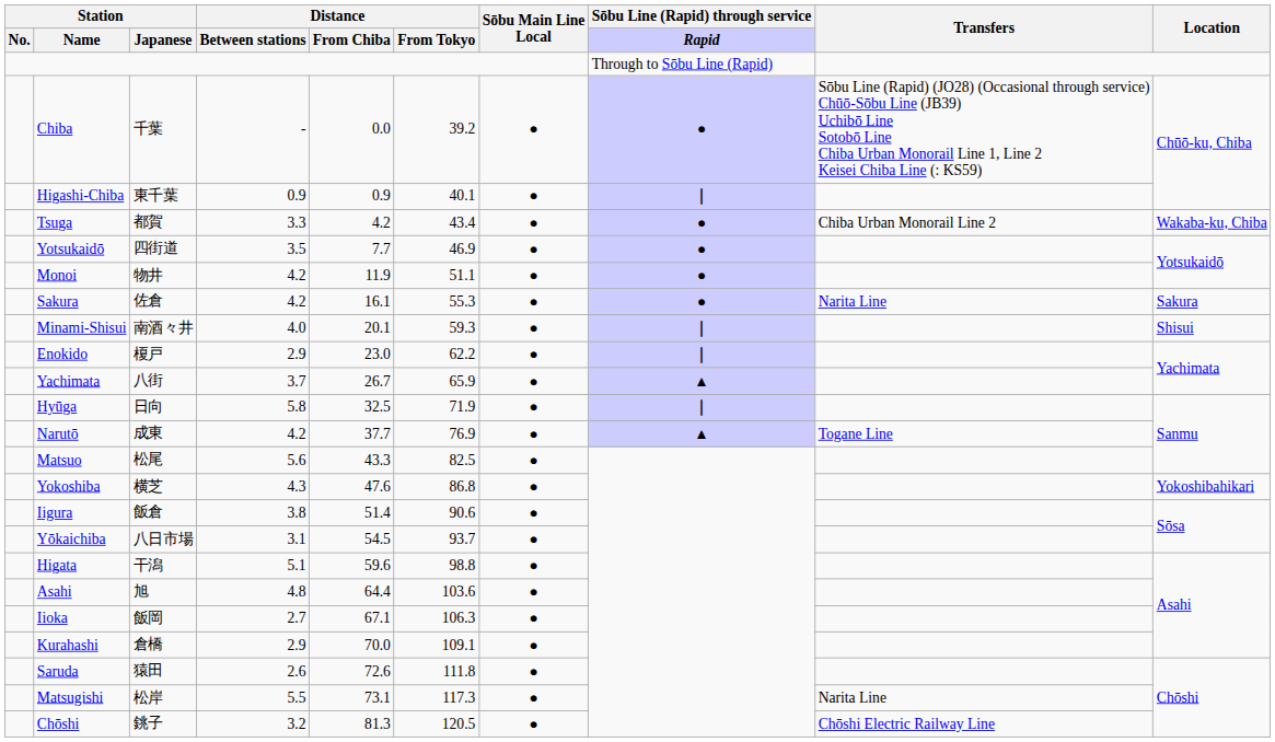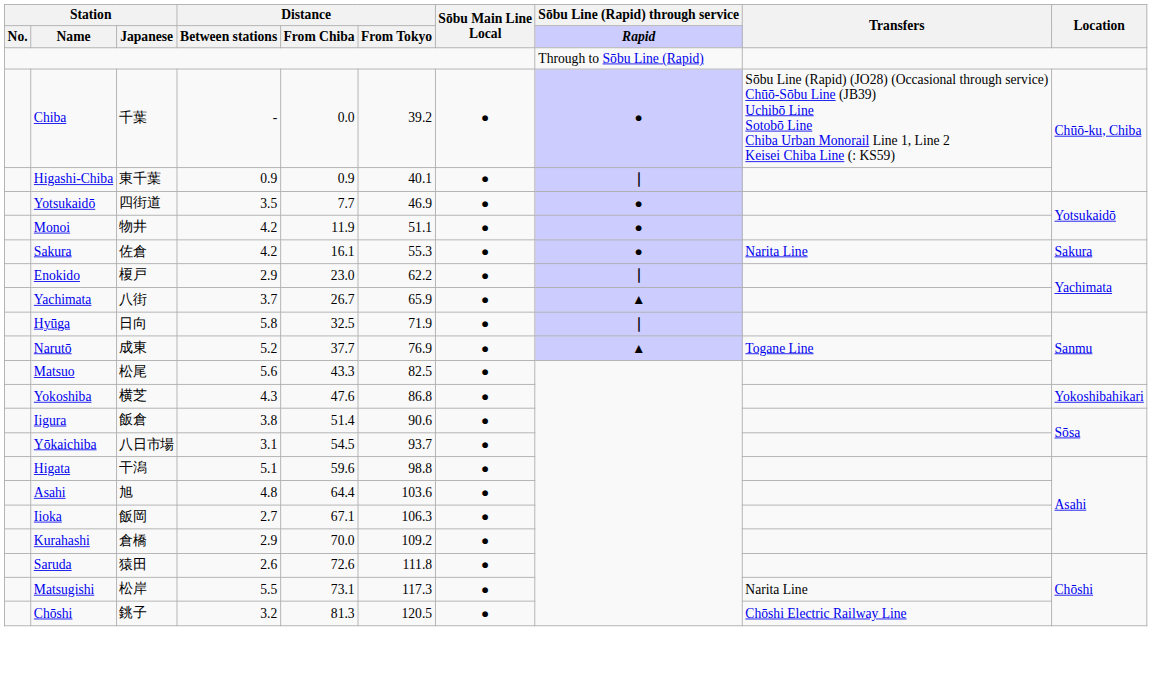- row: Tsuga | 都賀 | 3.3 | 4.2 | 43.4 | ● | ● | Chiba Urban Monorail Line 2 | Wakaba-ku, Chiba
- row: Minami-Shisui | 南酒々井 | 4.0 | 20.1 | 59.3 | ● | ｜ | Shisui
Narutō | Distance / Between stations: 4.2 -> 5.2
Kurahashi | Distance / From Tokyo: 109.1 -> 109.2
